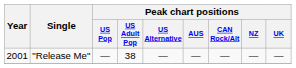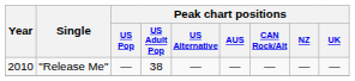"Release Me" | Year: 2001 -> 2010
